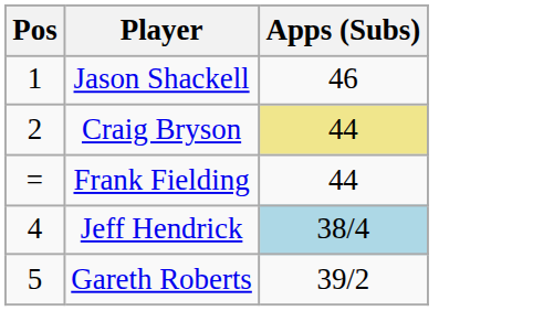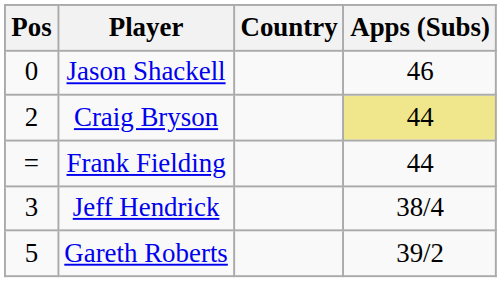+ column: Country
Jason Shackell | Pos: 1 -> 0
Jeff Hendrick | Pos: 4 -> 3
Jeff Hendrick | Apps (Subs): lightblue background -> no background
